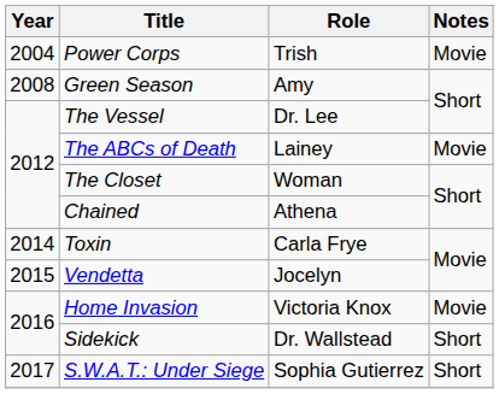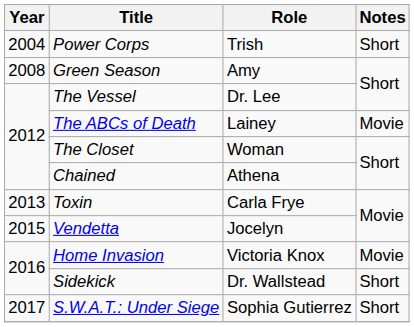Power Corps | Notes: Movie -> Short
Toxin | Year: 2014 -> 2013
